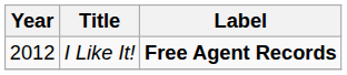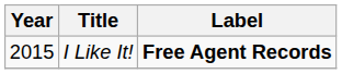I Like It! | Year: 2012 -> 2015
